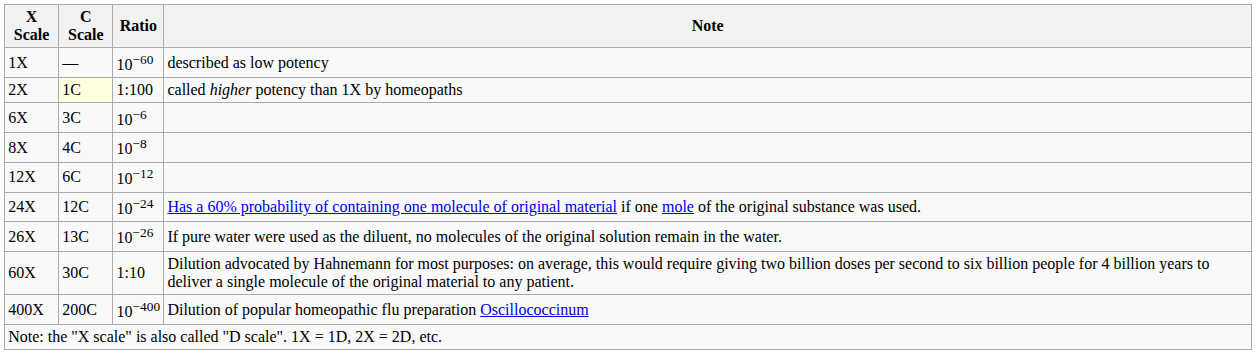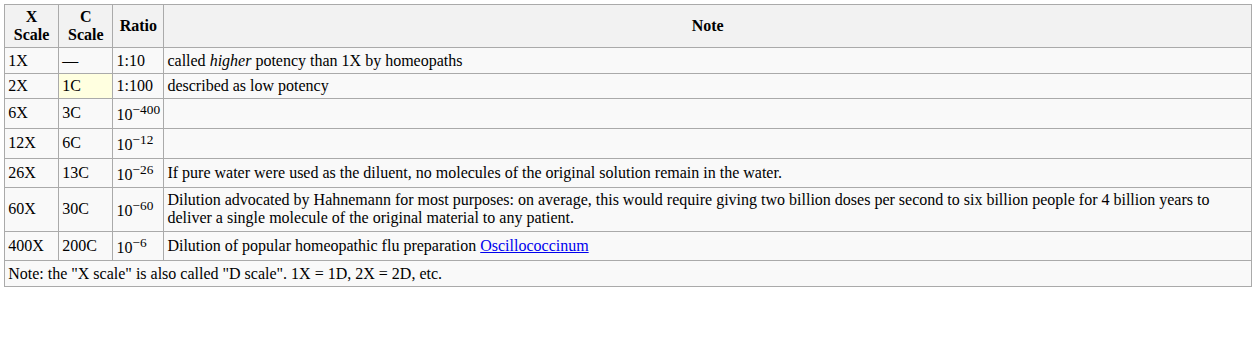1X | Ratio: 10−60 -> 1:10
1X | Note: described as low potency -> called higher potency than 1X by homeopaths
2X | Note: called higher potency than 1X by homeopaths -> described as low potency
6X | Ratio: 10−6 -> 10−400
- row: 8X | 4C | 10−8
- row: 24X | 12C | 10−24 | Has a 60% probability of containing one molecule of original material if one mole of the original substance was used.
60X | Ratio: 1:10 -> 10−60
400X | Ratio: 10−400 -> 10−6
